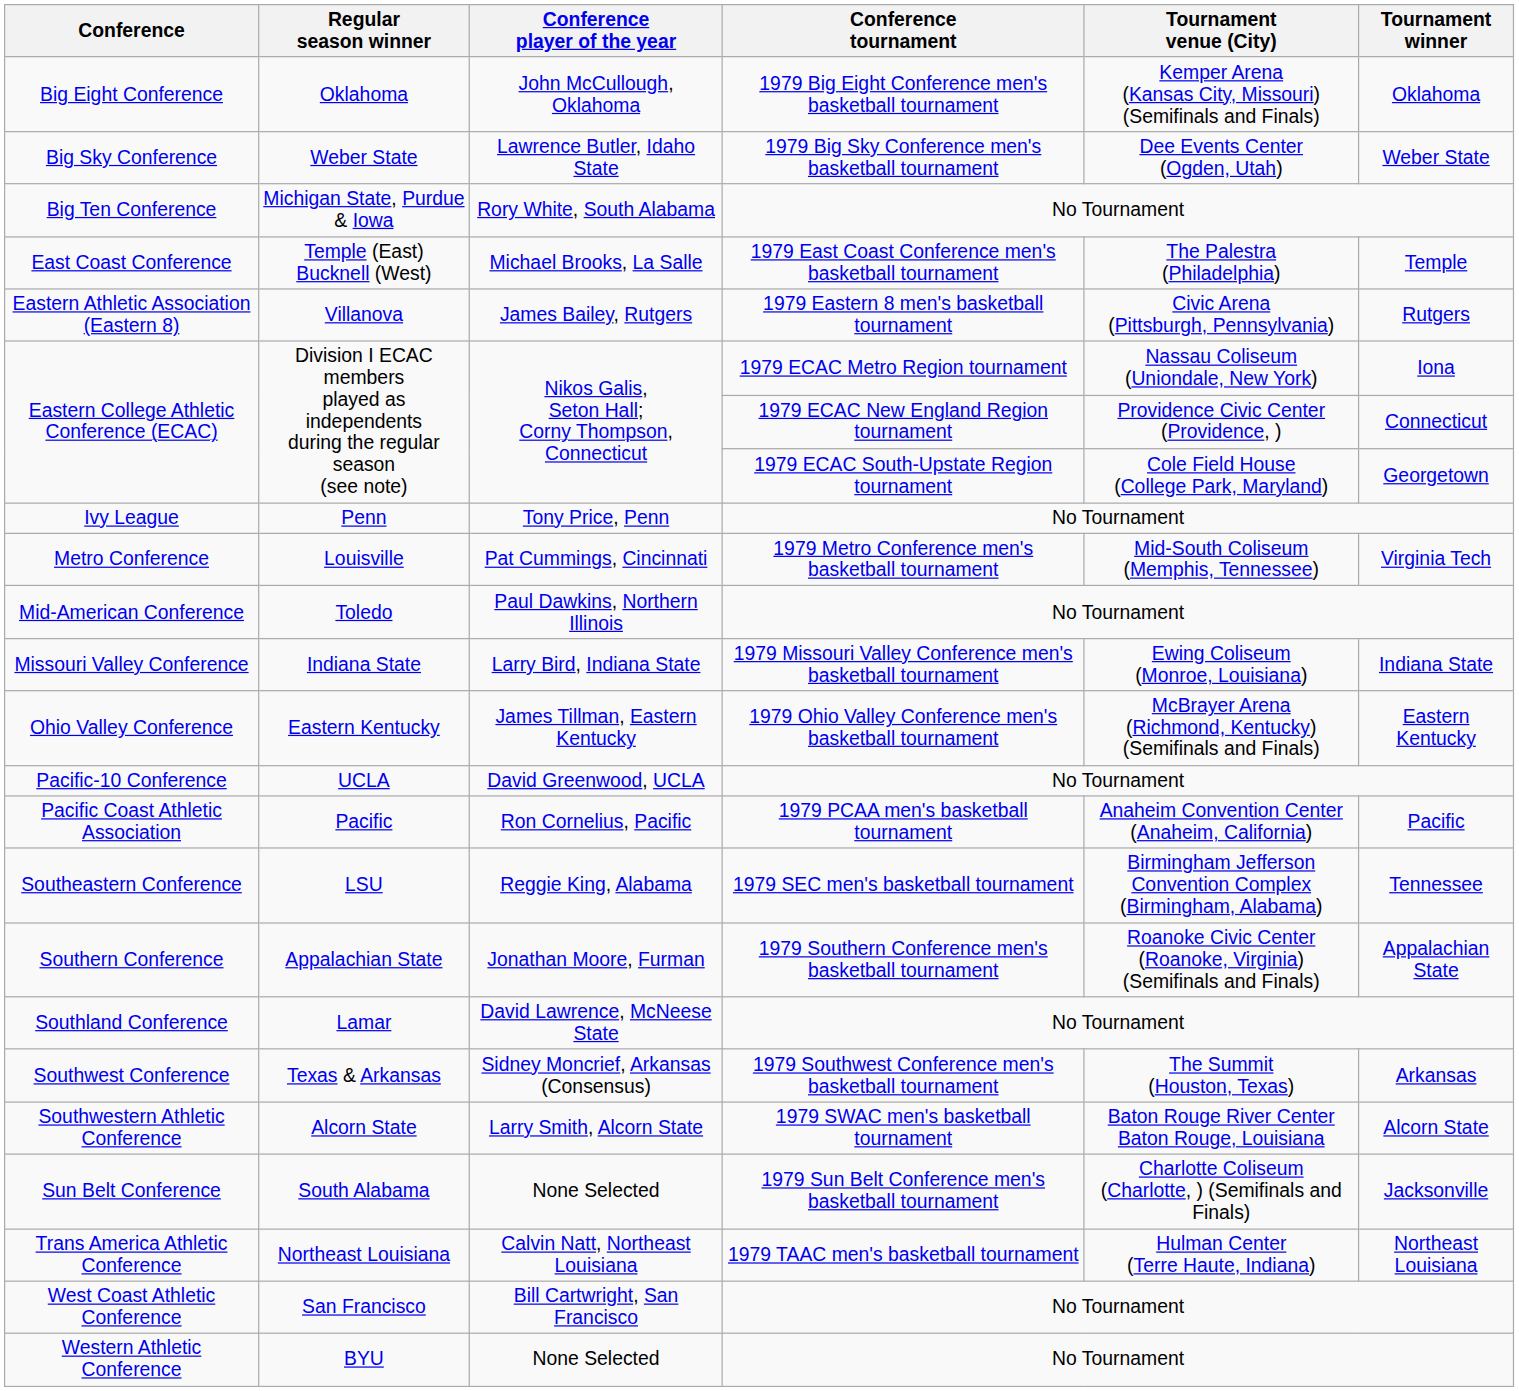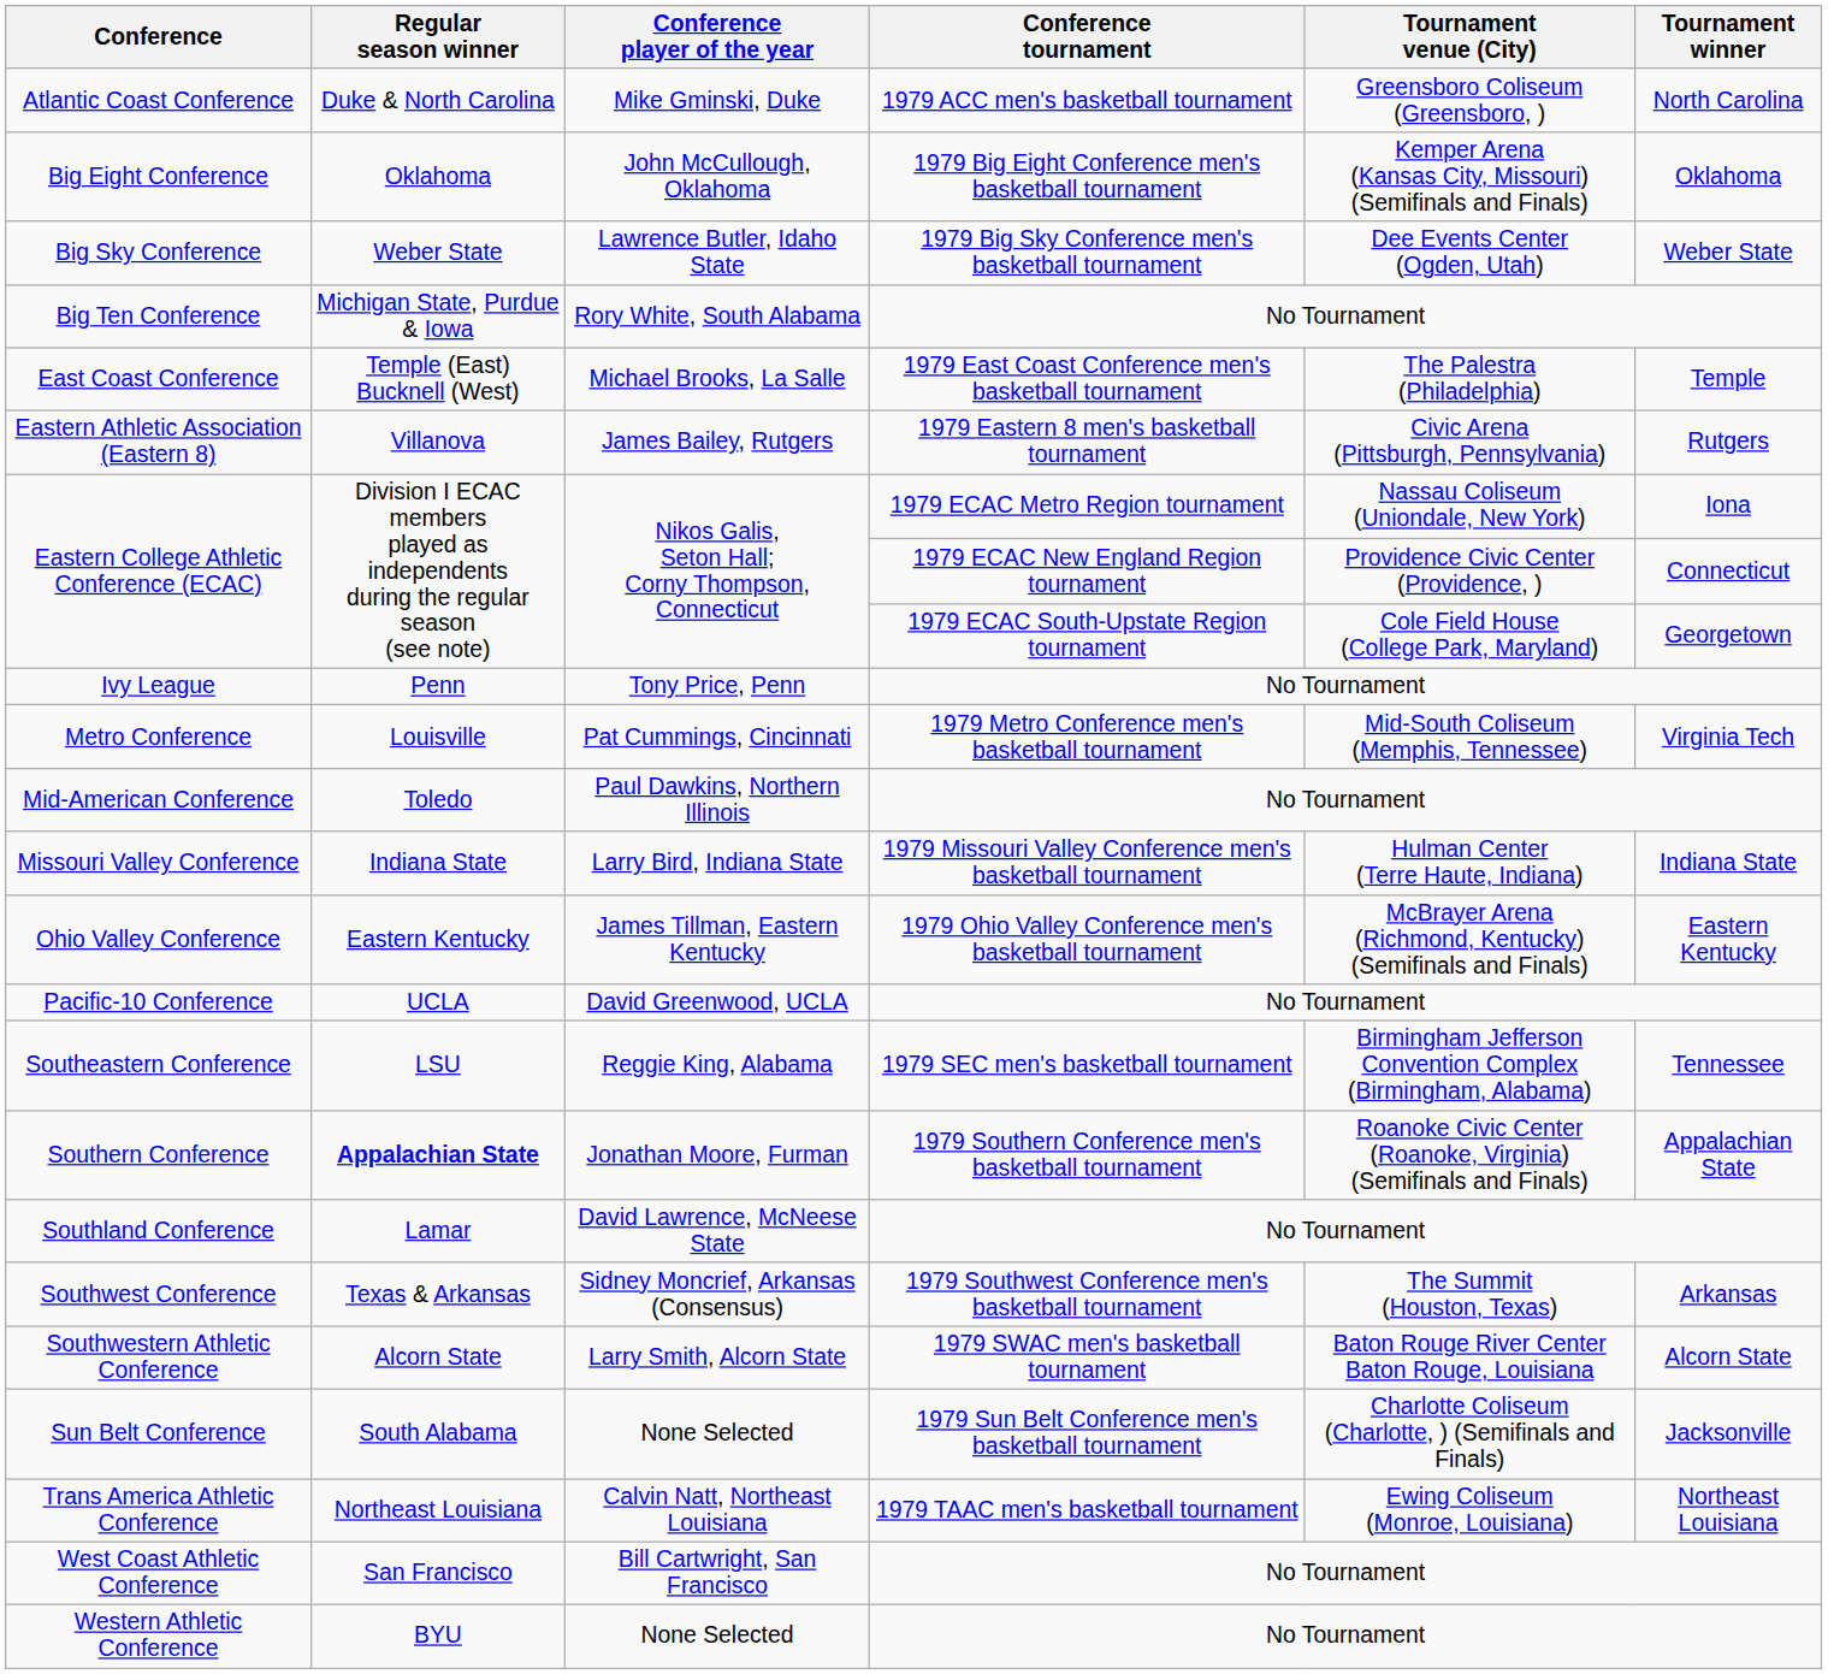+ row: Atlantic Coast Conference | Duke & North Carolina | Mike Gminski, Duke | 1979 ACC men's basketball tournament | Greensboro Coliseum (Greensboro, ) | North Carolina
Missouri Valley Conference | Tournament venue (City): Ewing Coliseum (Monroe, Louisiana) -> Hulman Center (Terre Haute, Indiana)
- row: Pacific Coast Athletic Association | Pacific | Ron Cornelius, Pacific | 1979 PCAA men's basketball tournament | Anaheim Convention Center (Anaheim, California) | Pacific
Southern Conference | Regular season winner: normal -> bold
Trans America Athletic Conference | Tournament venue (City): Hulman Center (Terre Haute, Indiana) -> Ewing Coliseum (Monroe, Louisiana)
